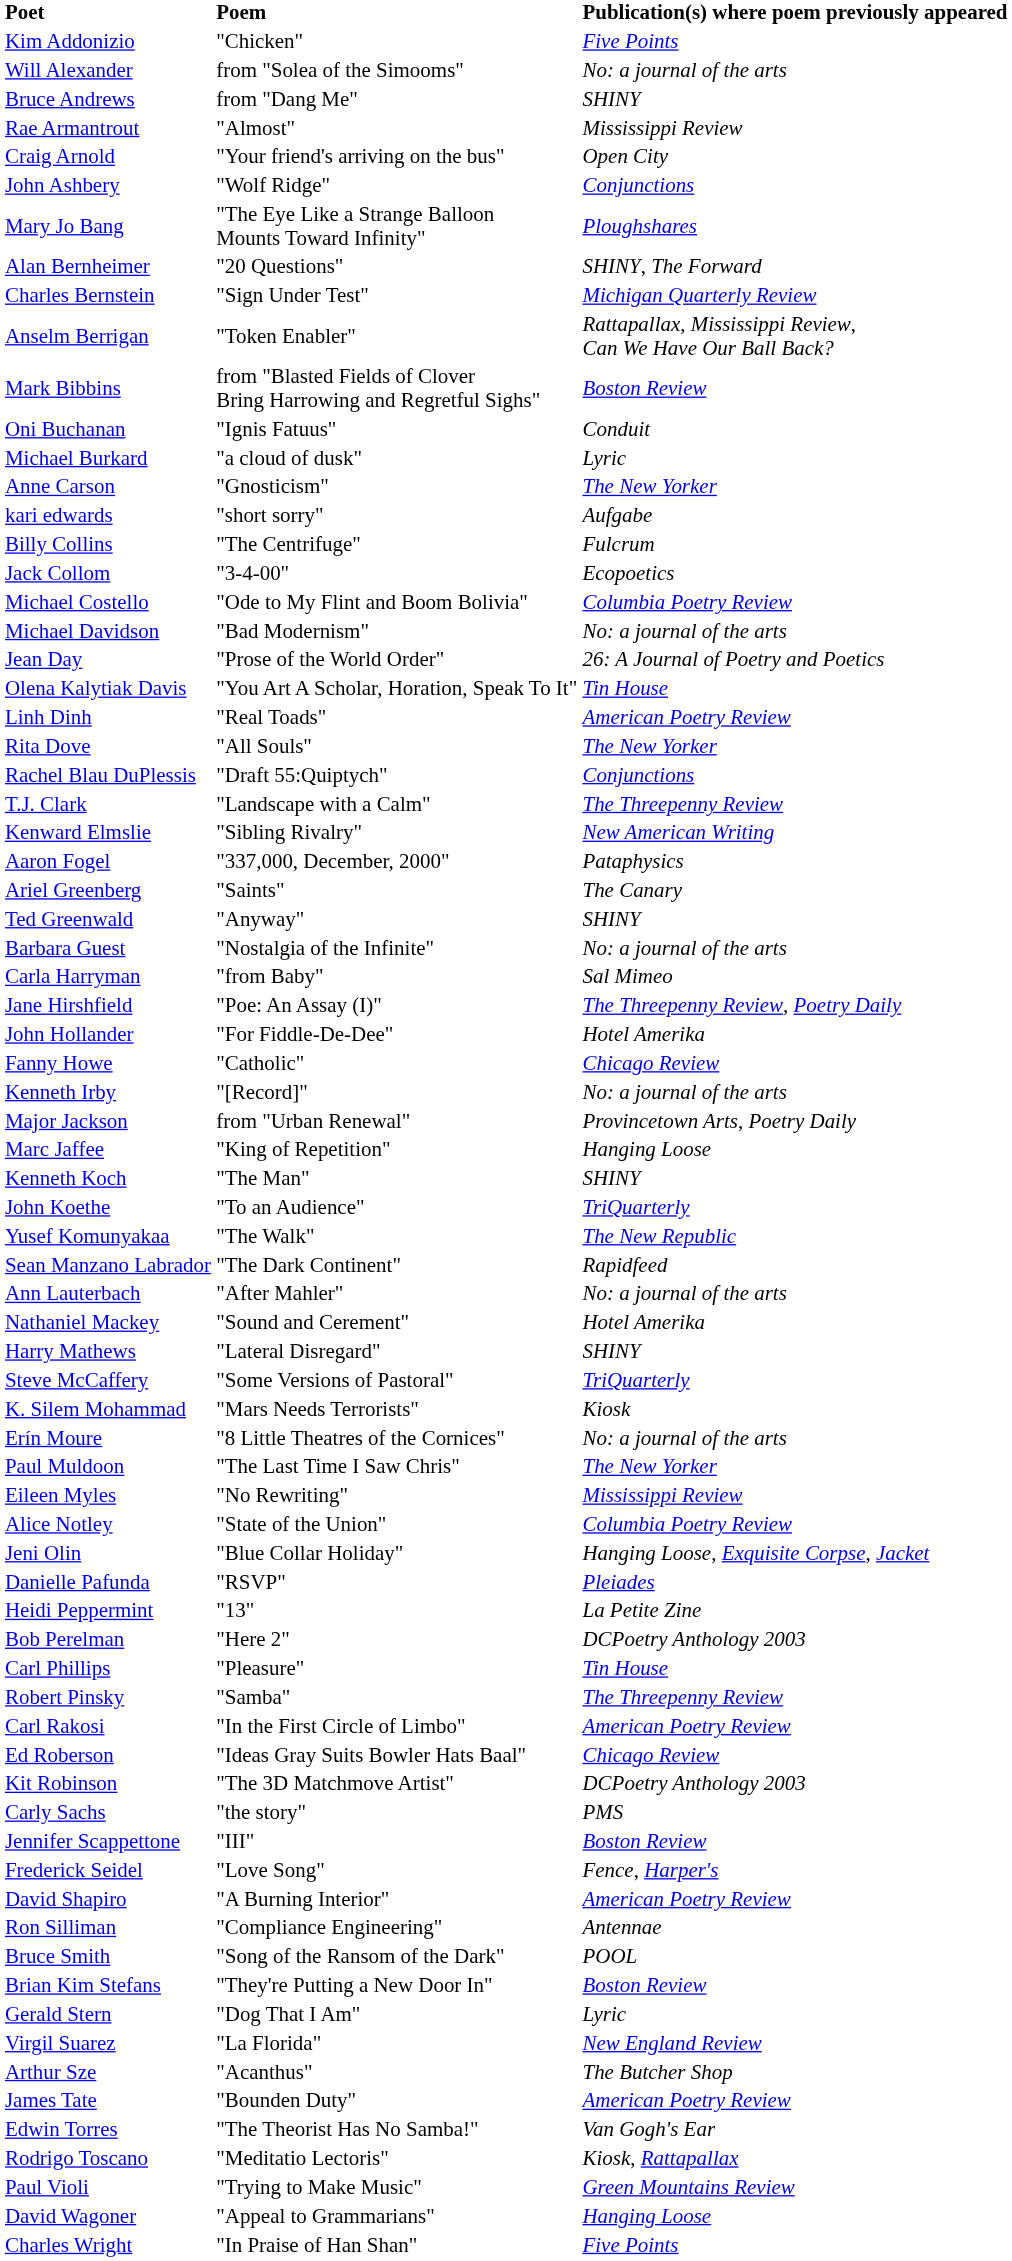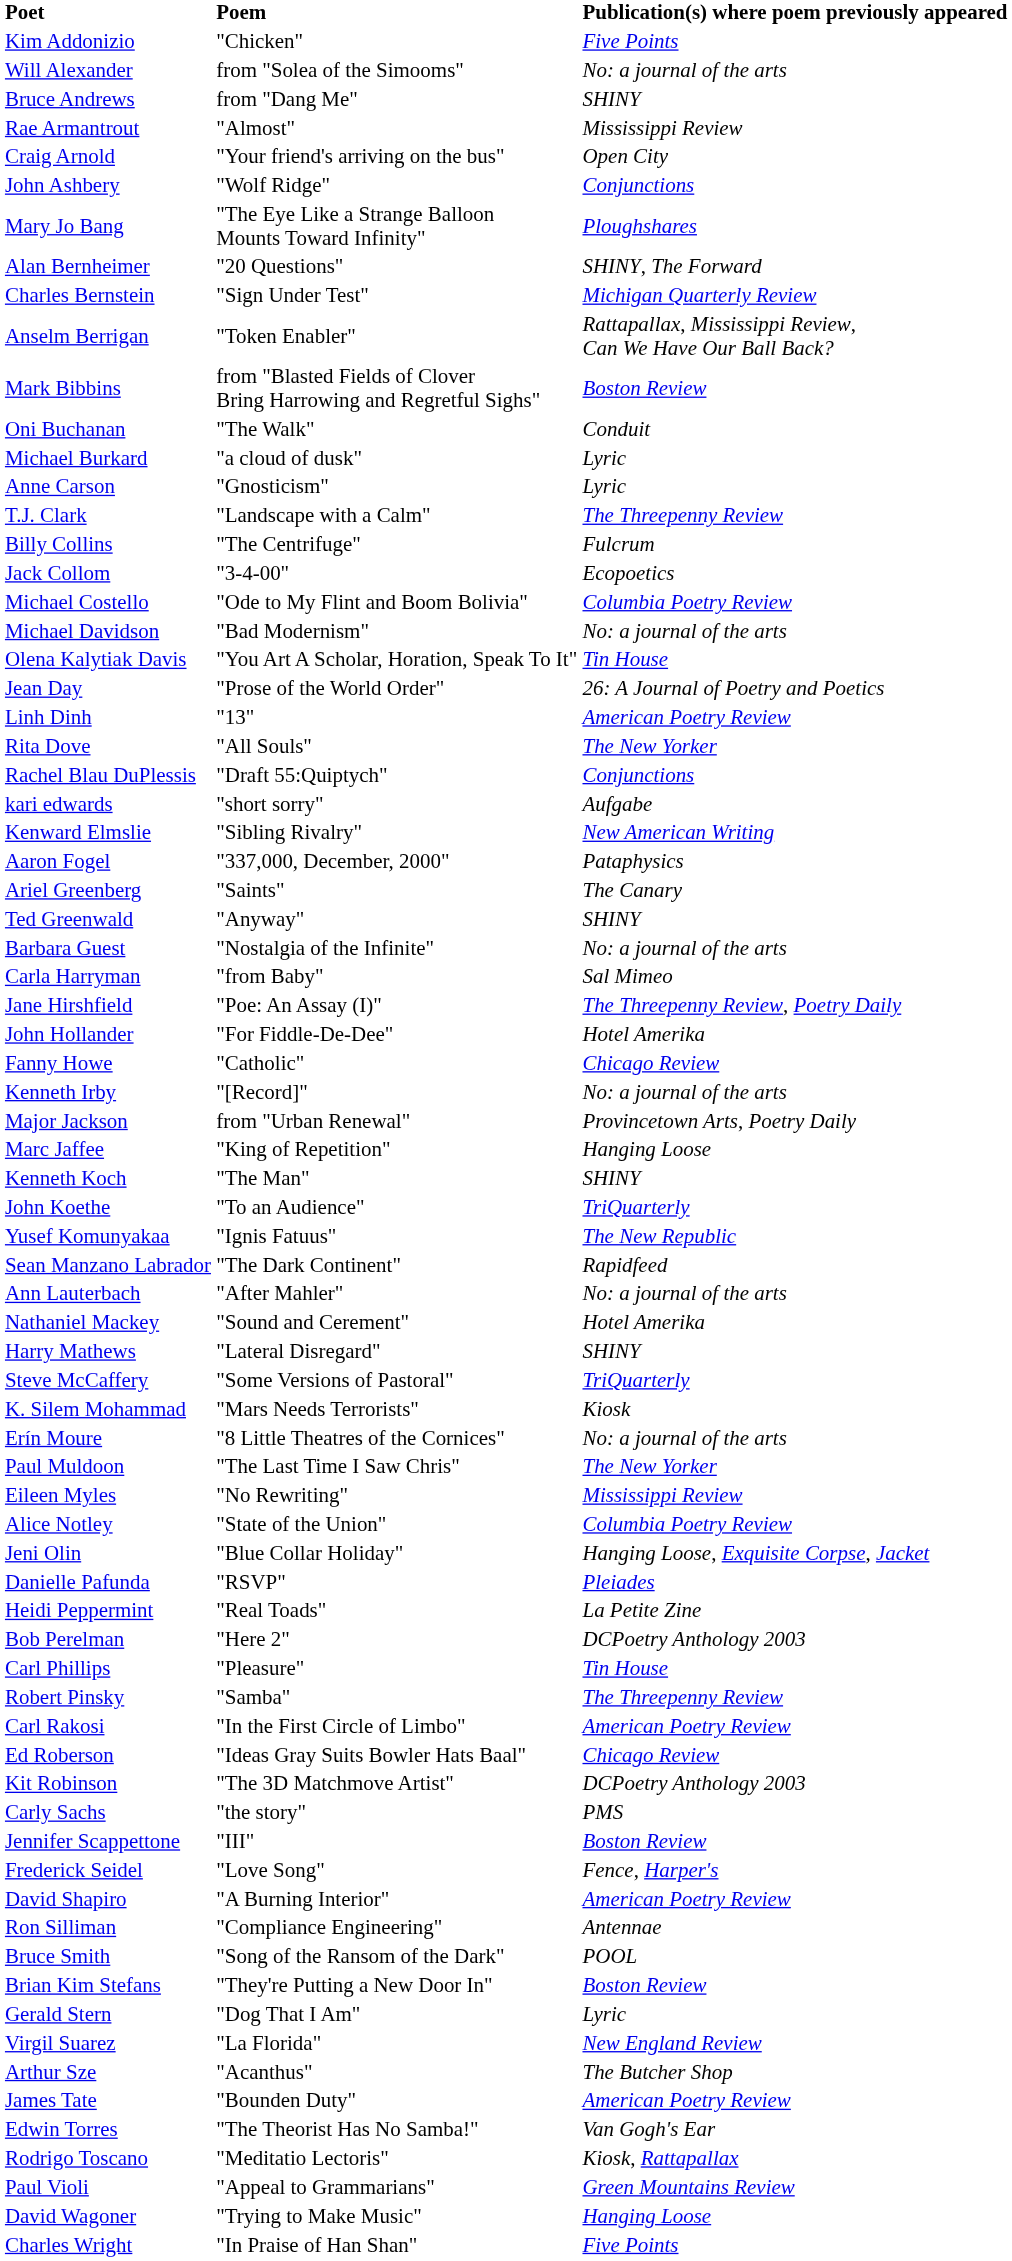Oni Buchanan | Poem: "Ignis Fatuus" -> "The Walk"
Anne Carson | Publication(s) where poem previously appeared: The New Yorker -> Lyric
rows swapped: T.J. Clark <-> kari edwards
rows swapped: Olena Kalytiak Davis <-> Jean Day
Linh Dinh | Poem: "Real Toads" -> "13"
Yusef Komunyakaa | Poem: "The Walk" -> "Ignis Fatuus"
Heidi Peppermint | Poem: "13" -> "Real Toads"
Paul Violi | Poem: "Trying to Make Music" -> "Appeal to Grammarians"
David Wagoner | Poem: "Appeal to Grammarians" -> "Trying to Make Music"
